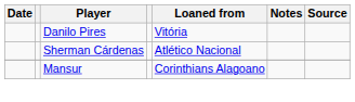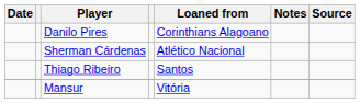Danilo Pires | Loaned from: Vitória -> Corinthians Alagoano
+ row: Thiago Ribeiro | Santos
Mansur | Loaned from: Corinthians Alagoano -> Vitória
